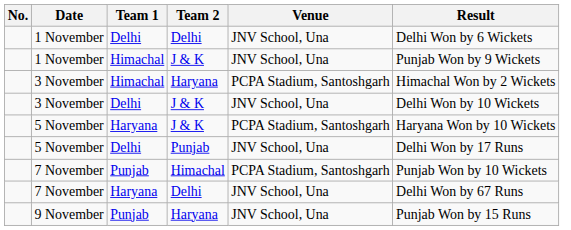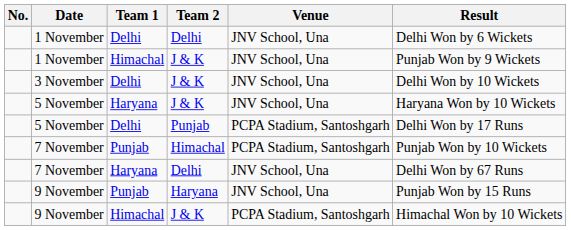- row: 3 November | Himachal | Haryana | PCPA Stadium, Santoshgarh | Himachal Won by 2 Wickets
5 November / J & K | Venue: PCPA Stadium, Santoshgarh -> JNV School, Una
5 November / Punjab | Venue: JNV School, Una -> PCPA Stadium, Santoshgarh
+ row: 9 November | Himachal | J & K | PCPA Stadium, Santoshgarh | Himachal Won by 10 Wickets
